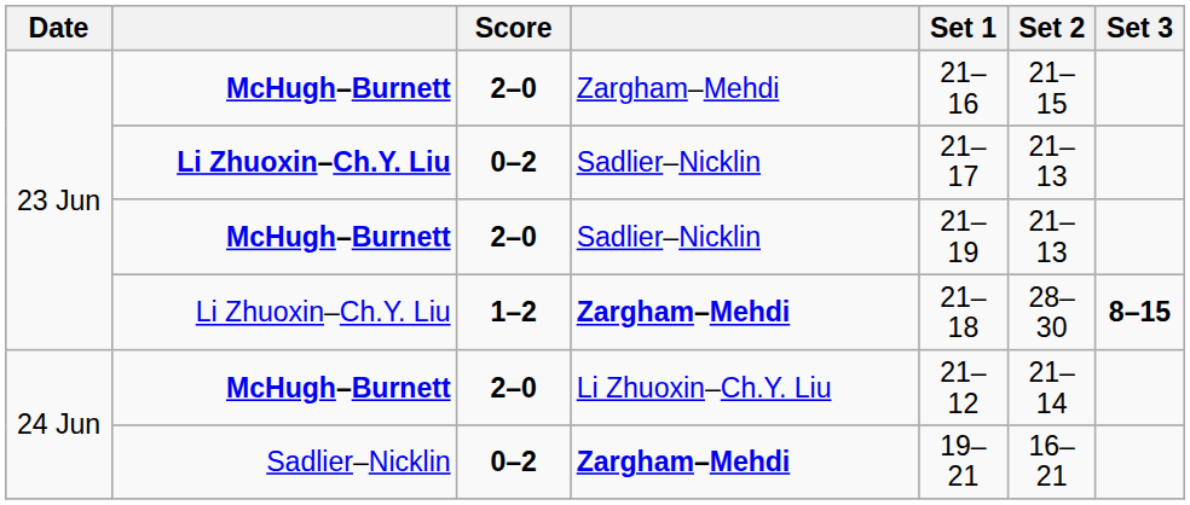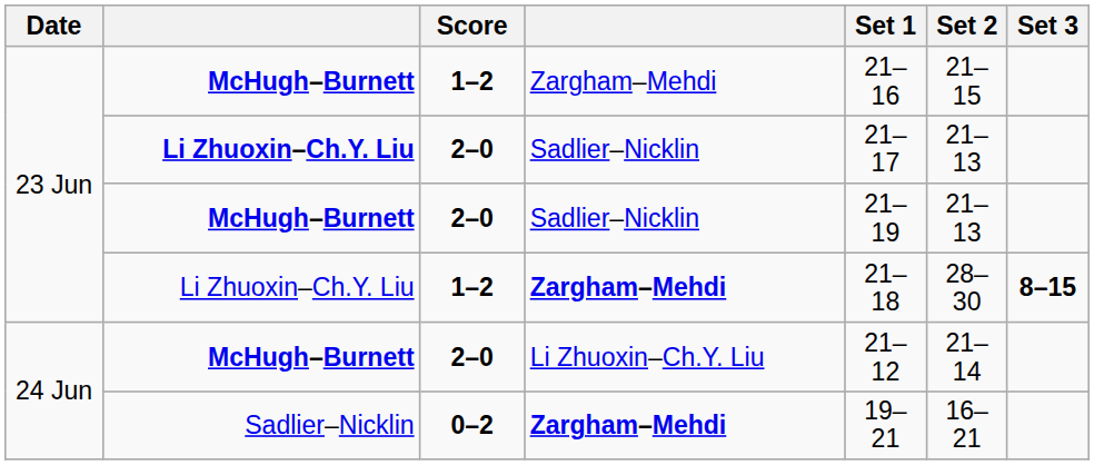McHugh–Burnett / Zargham–Mehdi | Score: 2–0 -> 1–2
Li Zhuoxin–Ch.Y. Liu / Sadlier–Nicklin | Score: 0–2 -> 2–0
